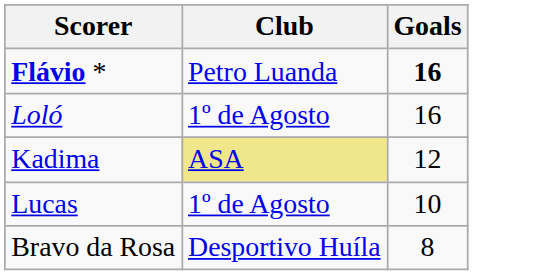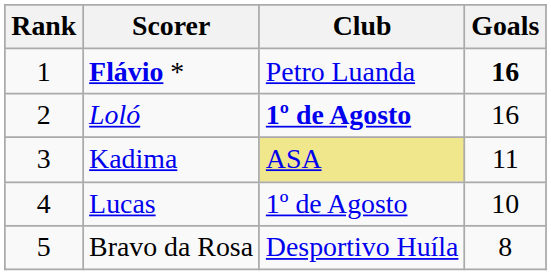+ column: Rank | 1 | 2 | 3 | 4 | 5
Loló | Club: normal -> bold
Kadima | Goals: 12 -> 11
